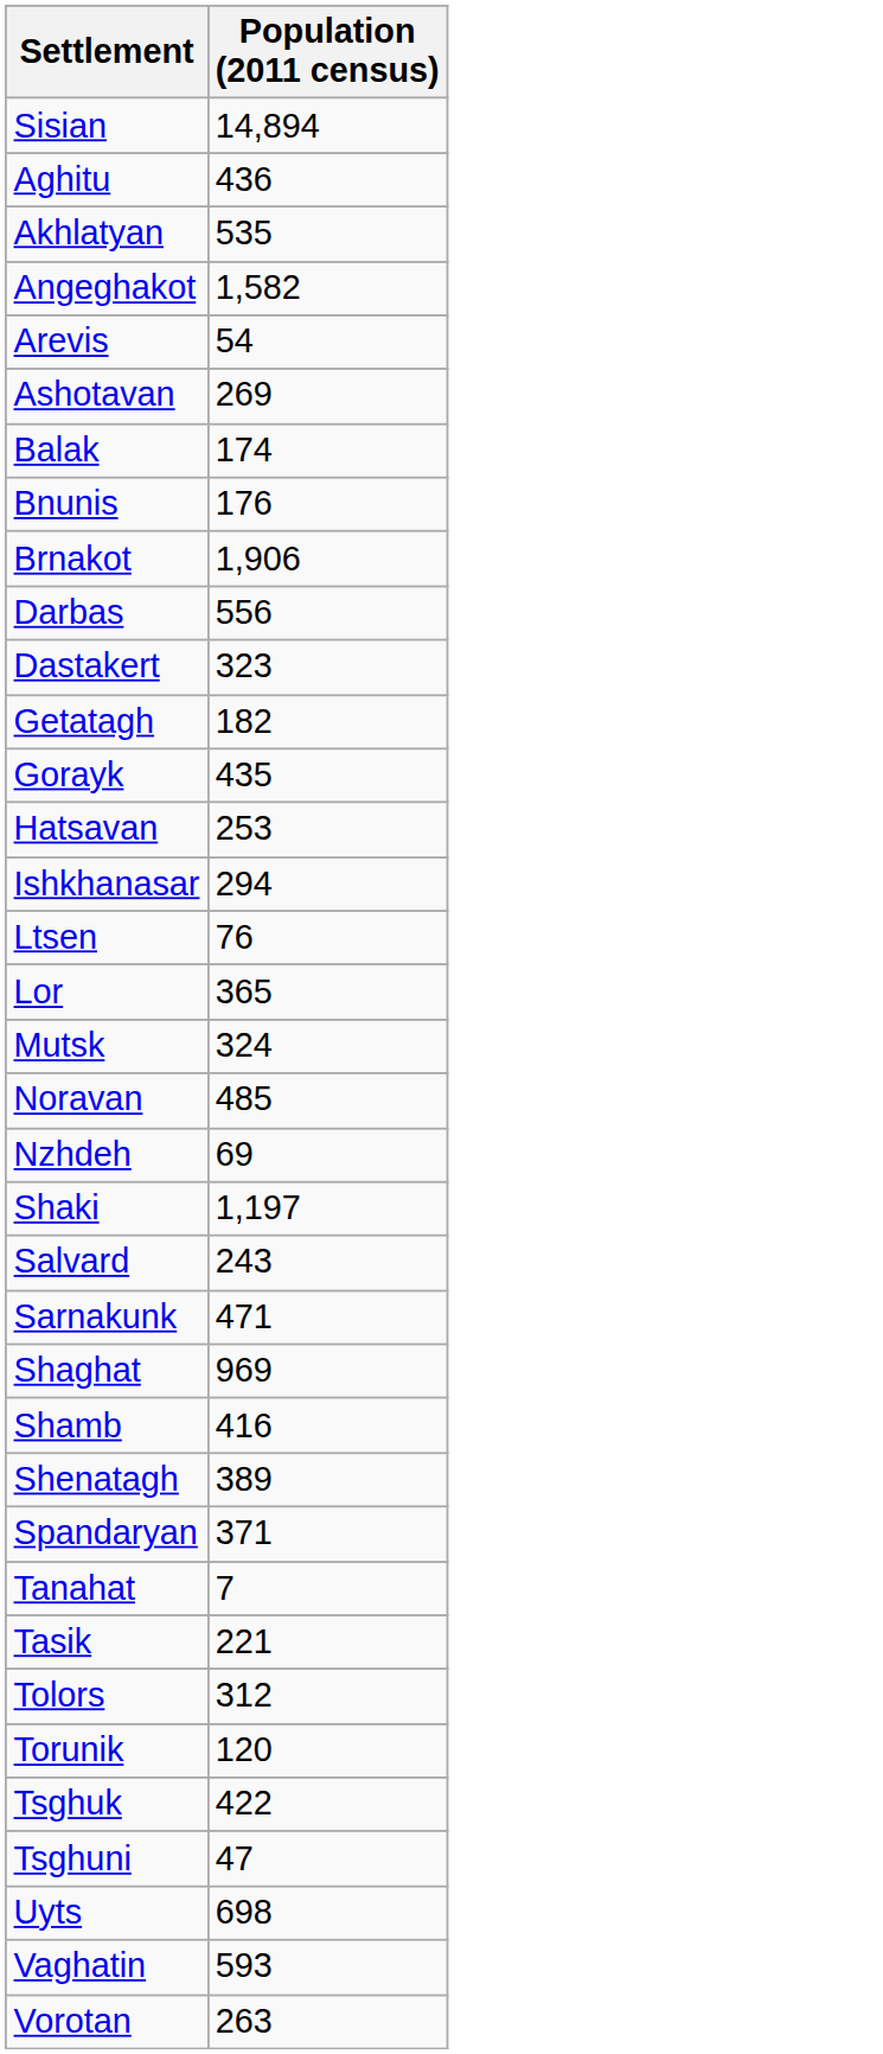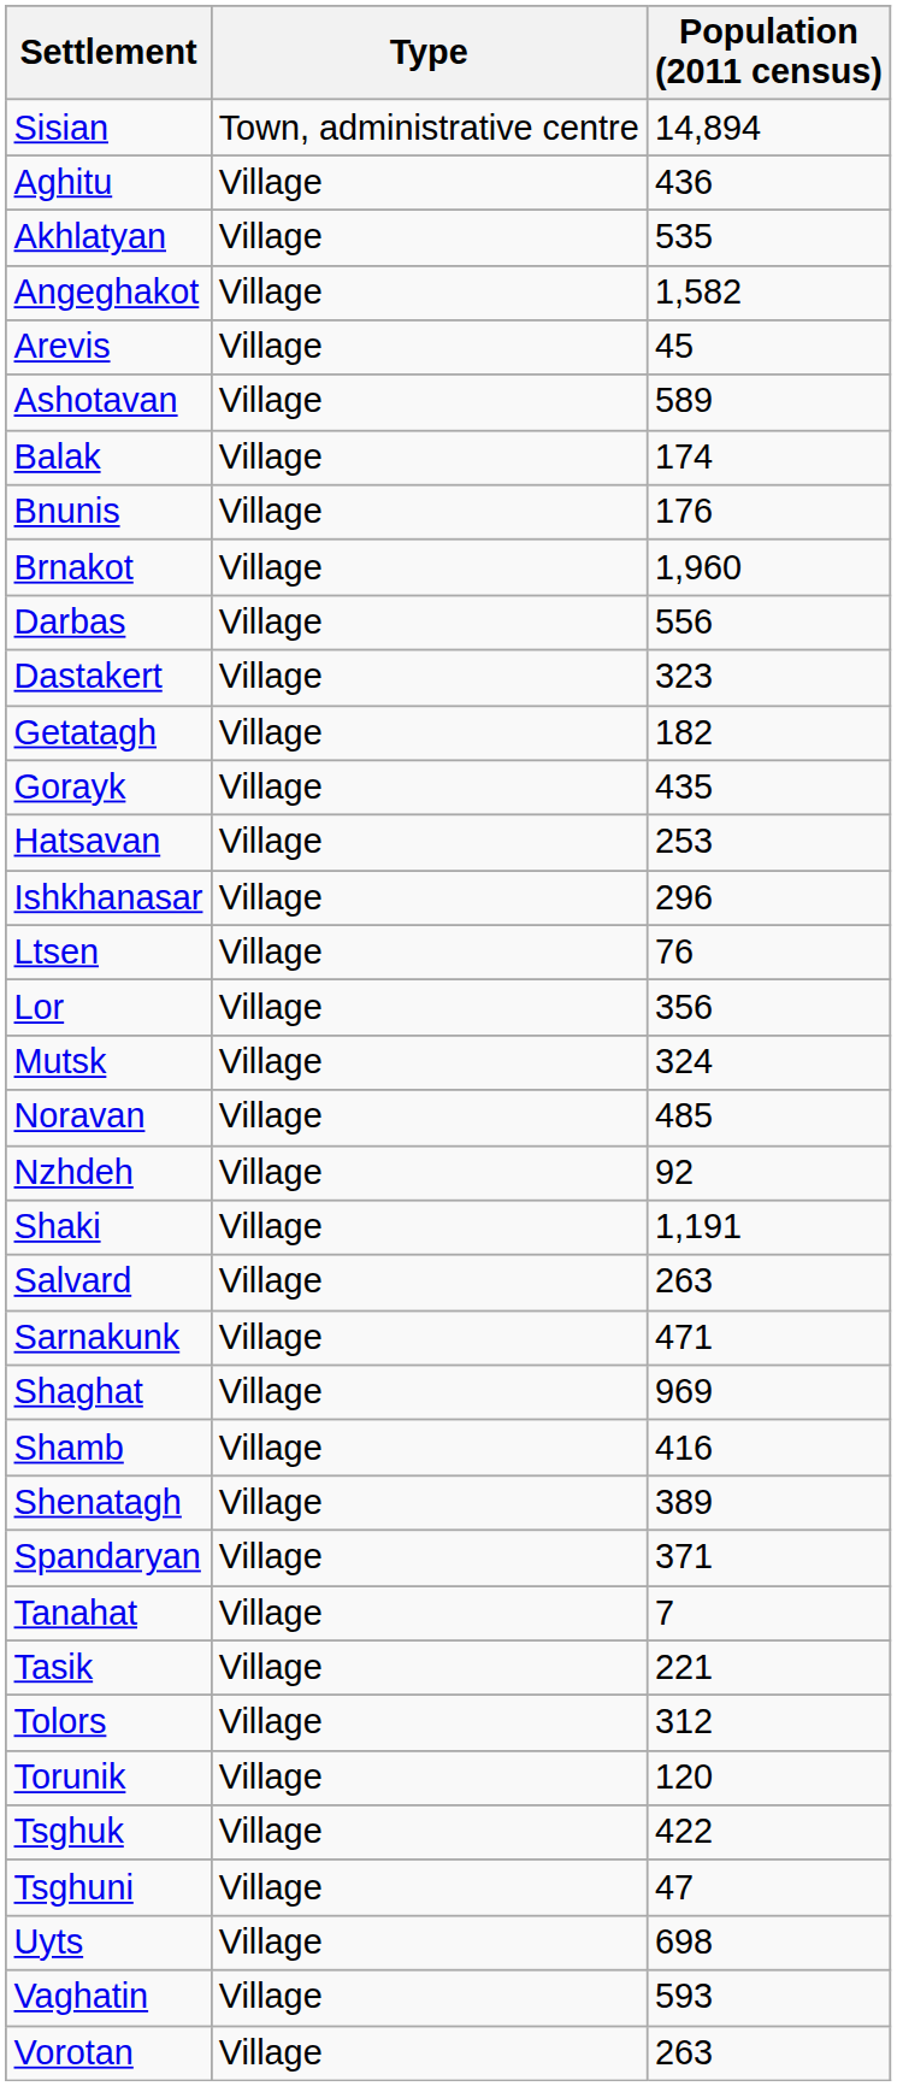+ column: Type | Town, administrative centre | Village | Village | Village | Village | Village | Village | Village | Village | Village | Village | Village | Village | Village | Village | Village | Village | Village | Village | Village | Village | Village | Village | Village | Village | Village | Village | Village | Village | Village | Village | Village | Village | Village | Village | Village
Arevis | Population (2011 census): 54 -> 45
Ashotavan | Population (2011 census): 269 -> 589
Brnakot | Population (2011 census): 1,906 -> 1,960
Ishkhanasar | Population (2011 census): 294 -> 296
Lor | Population (2011 census): 365 -> 356
Nzhdeh | Population (2011 census): 69 -> 92
Shaki | Population (2011 census): 1,197 -> 1,191
Salvard | Population (2011 census): 243 -> 263
